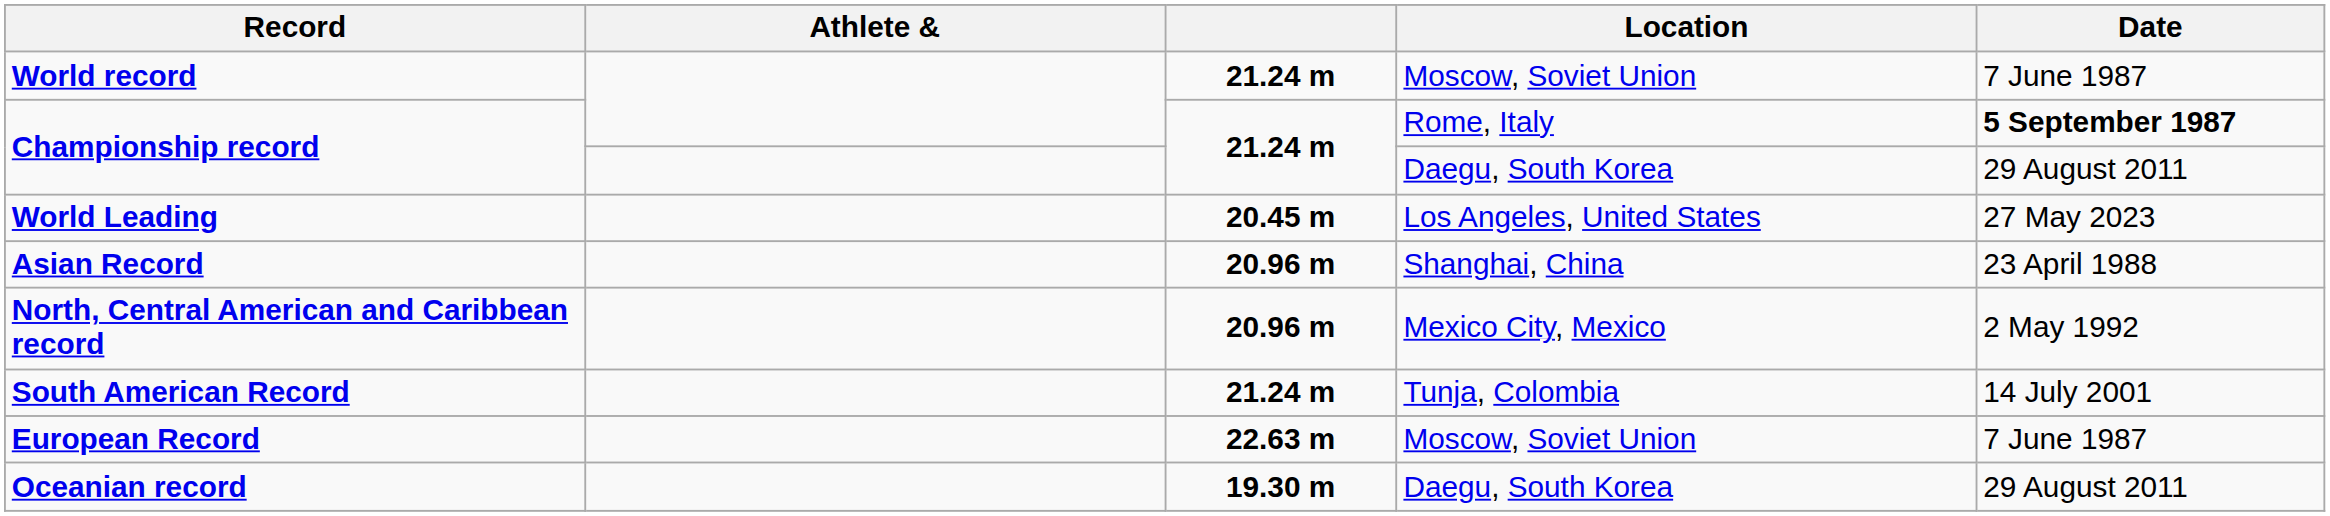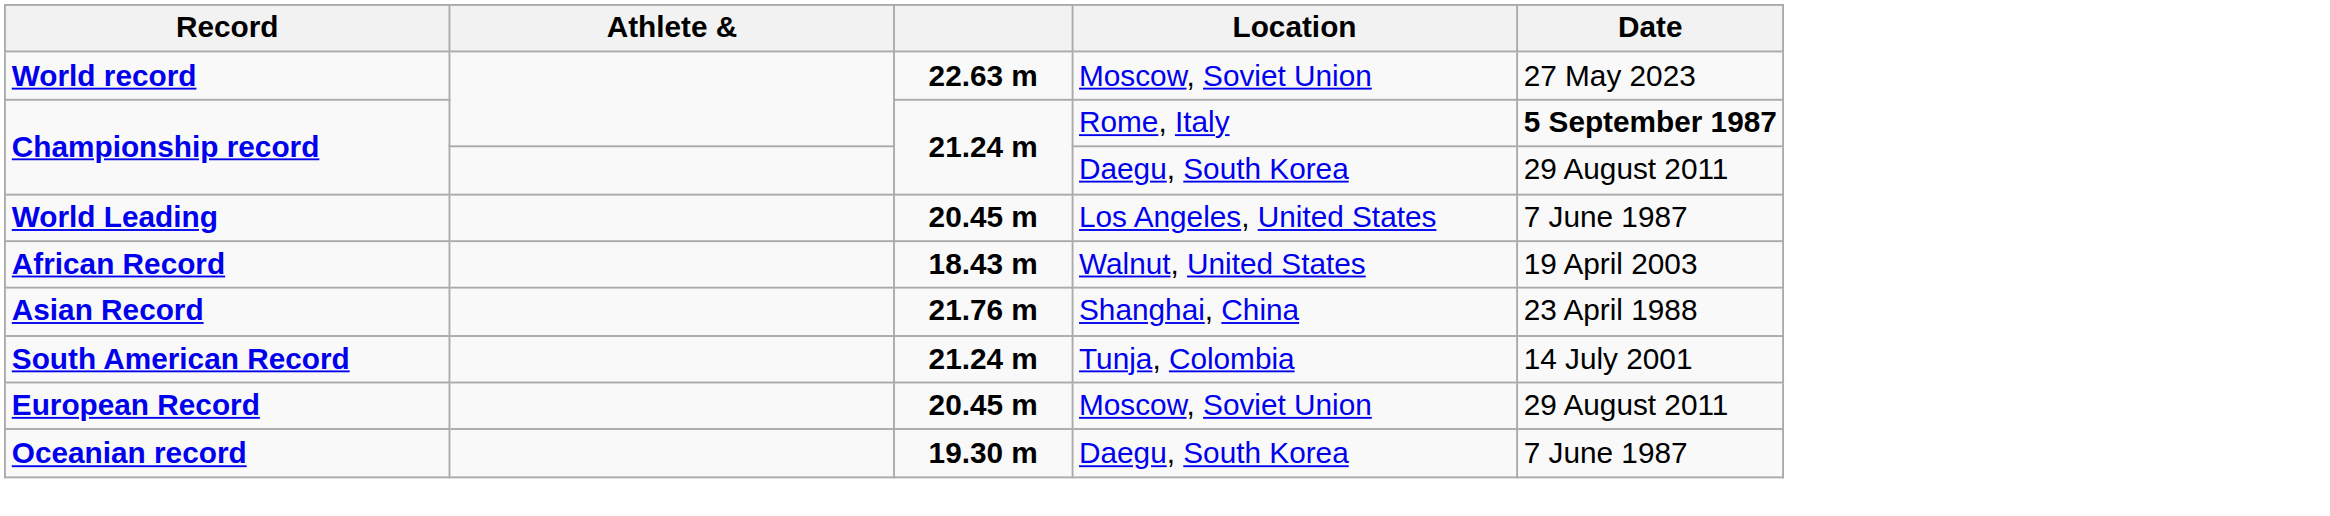World record | column 3: 21.24 m -> 22.63 m
World record | Date: 7 June 1987 -> 27 May 2023
World Leading | Date: 27 May 2023 -> 7 June 1987
+ row: African Record | 18.43 m | Walnut, United States | 19 April 2003
Asian Record | column 3: 20.96 m -> 21.76 m
- row: North, Central American and Caribbean record | 20.96 m | Mexico City, Mexico | 2 May 1992
European Record | column 3: 22.63 m -> 20.45 m
European Record | Date: 7 June 1987 -> 29 August 2011
Oceanian record | Date: 29 August 2011 -> 7 June 1987
